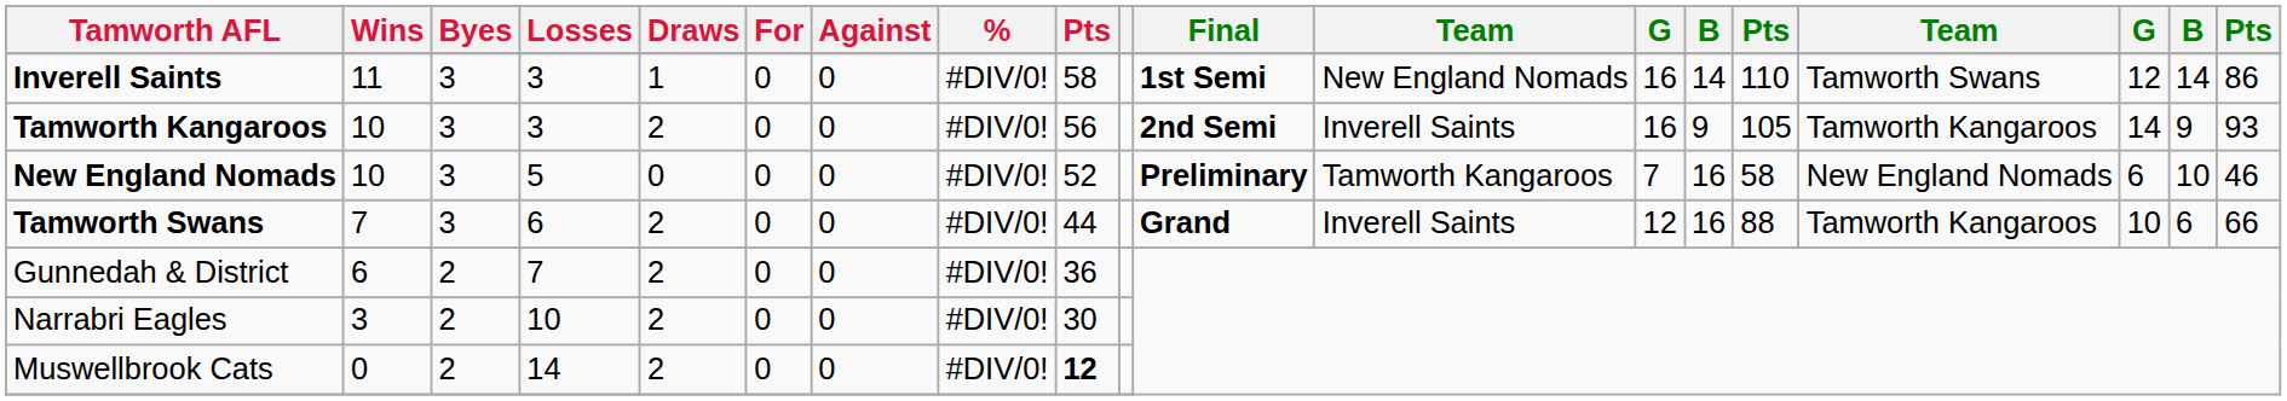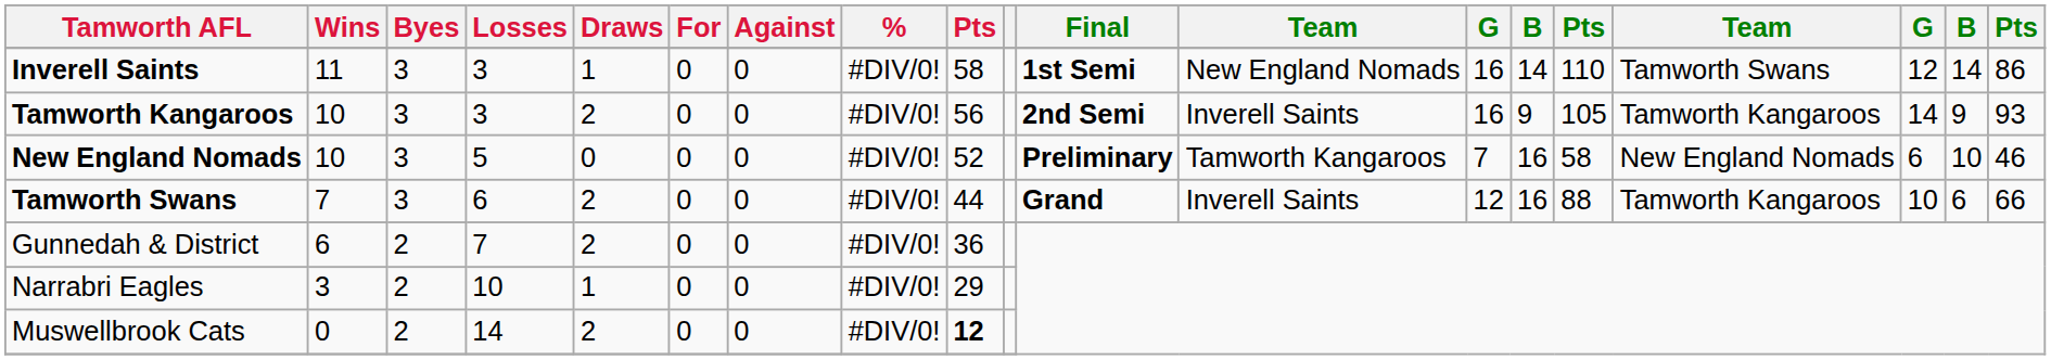Narrabri Eagles | Draws: 2 -> 1
Narrabri Eagles | column 9: 30 -> 29
